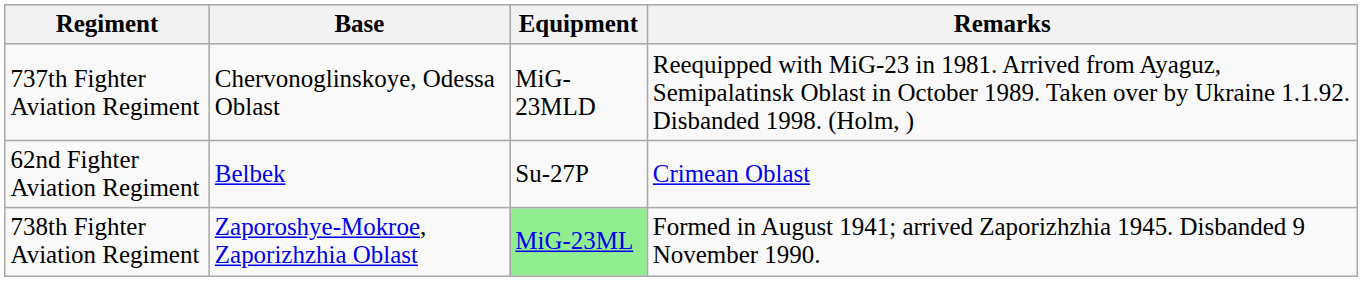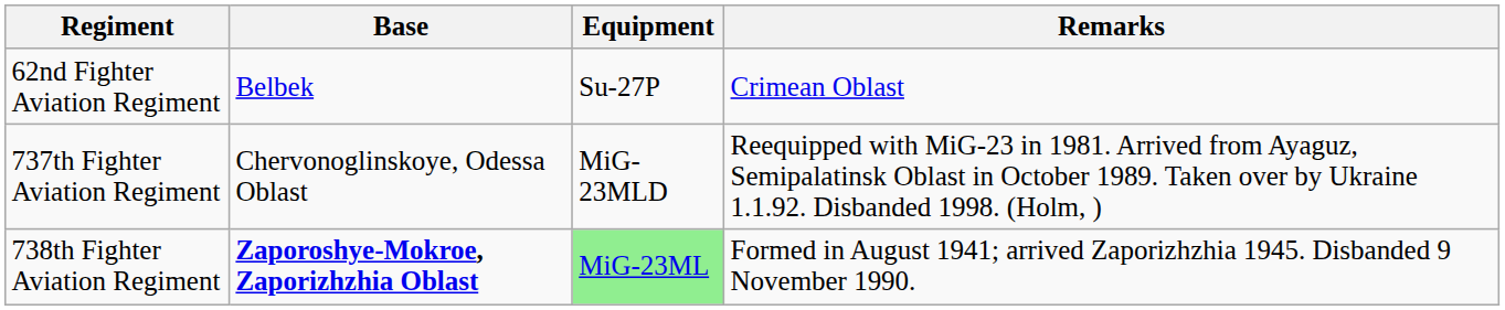rows swapped: 62nd Fighter Aviation Regiment <-> 737th Fighter Aviation Regiment
738th Fighter Aviation Regiment | Base: normal -> bold
